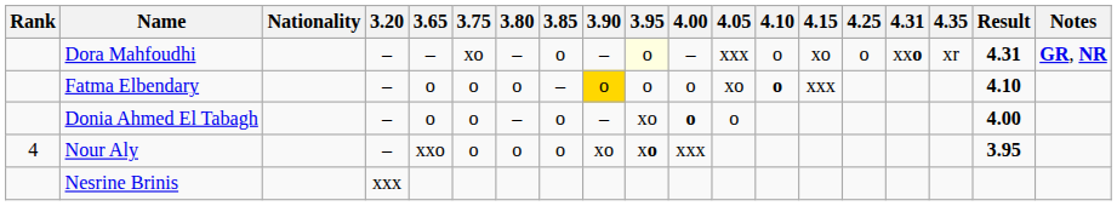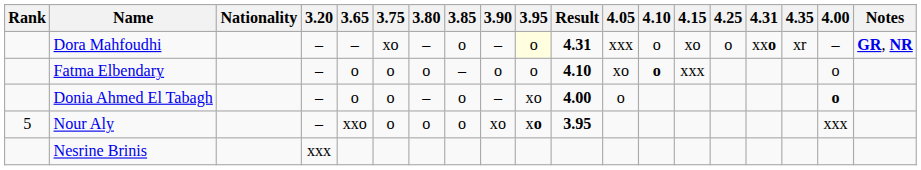columns swapped: 4.00 <-> Result
Fatma Elbendary | 3.90: gold background -> no background
Nour Aly | Rank: 4 -> 5
